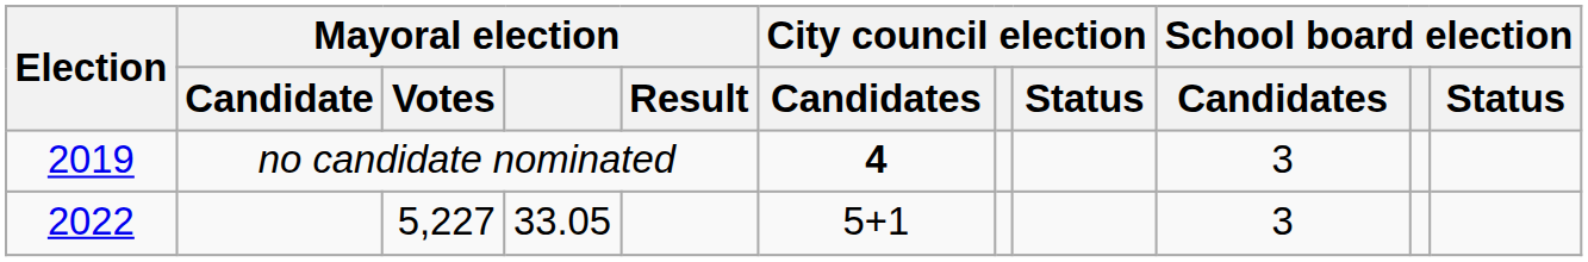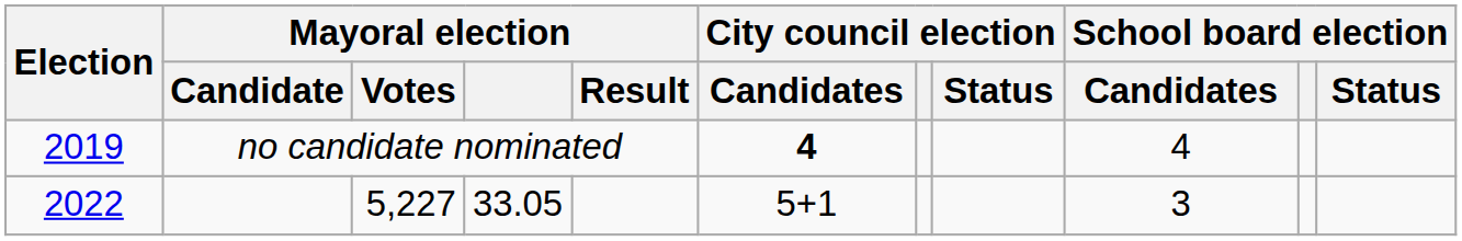no candidate nominated | School board election / Candidates: 3 -> 4
